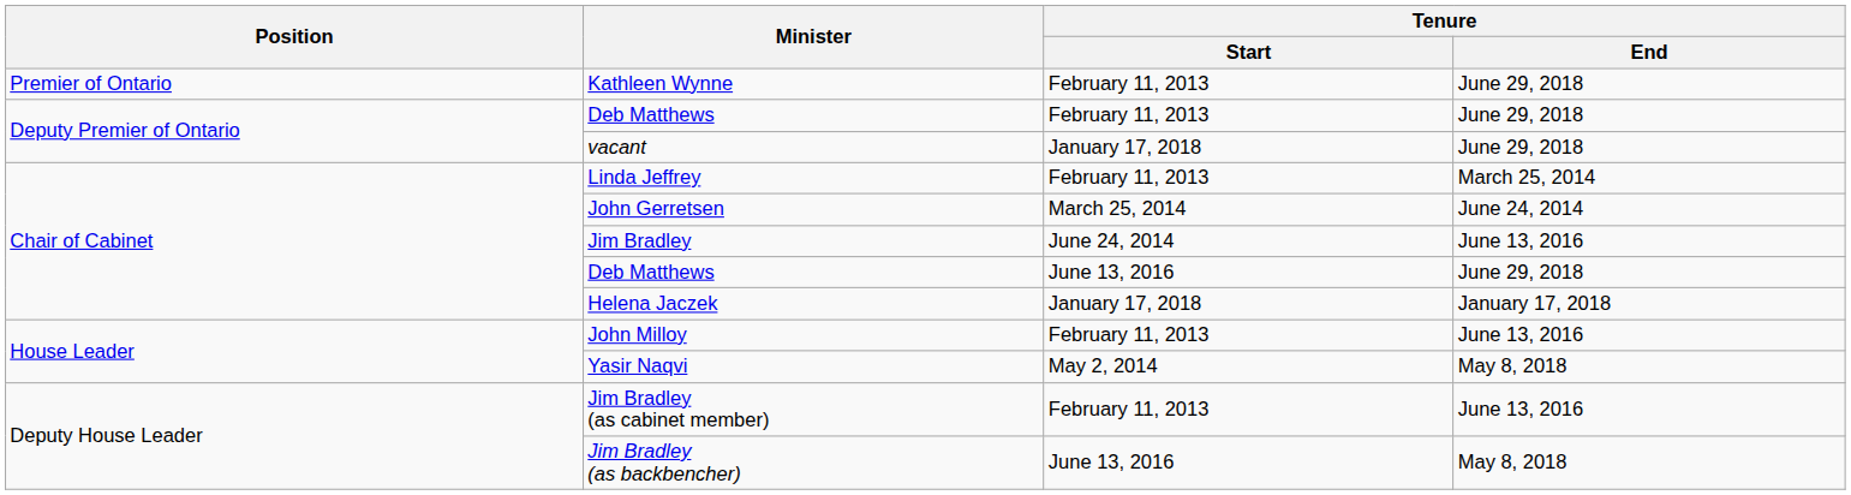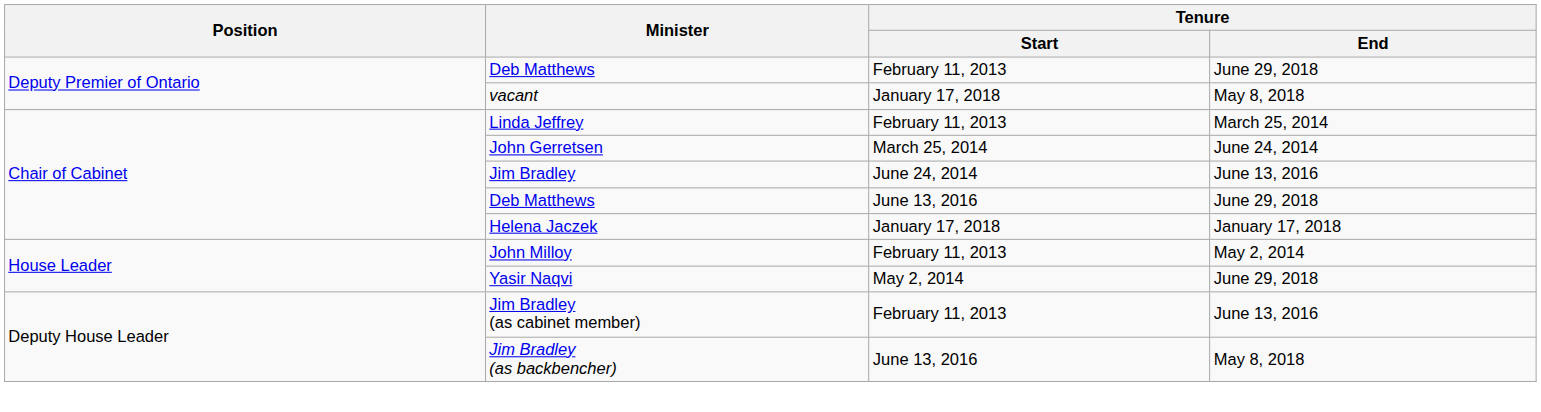- row: Premier of Ontario | Kathleen Wynne | February 11, 2013 | June 29, 2018
vacant | Tenure / End: June 29, 2018 -> May 8, 2018
John Milloy | Tenure / End: June 13, 2016 -> May 2, 2014
Yasir Naqvi | Tenure / End: May 8, 2018 -> June 29, 2018
